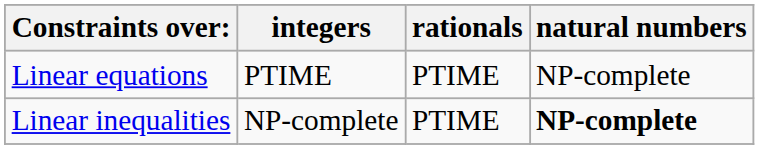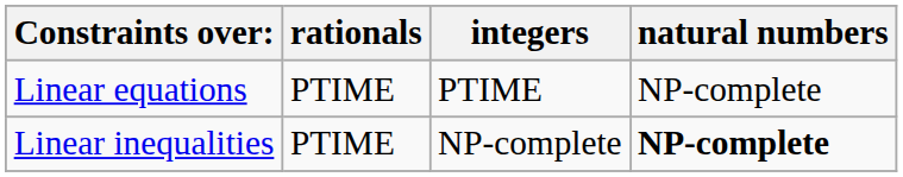columns swapped: rationals <-> integers
